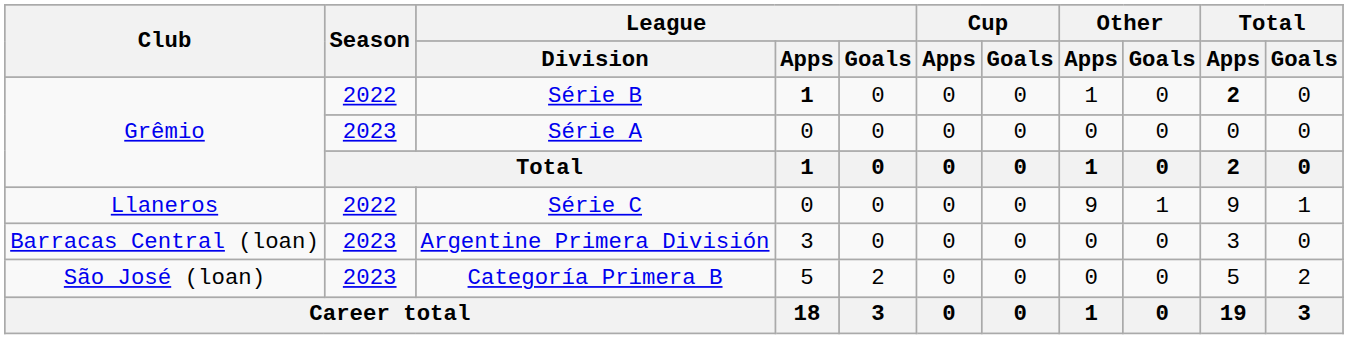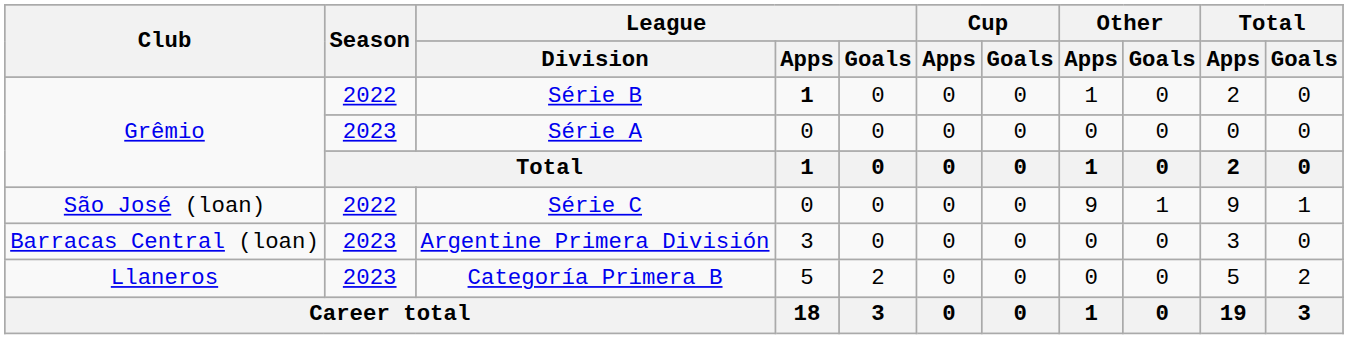Série B | Total / Apps: bold -> normal
Série C | Club: Llaneros -> São José (loan)
Categoría Primera B | Club: São José (loan) -> Llaneros
